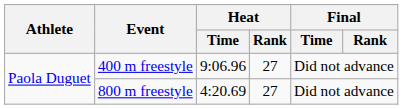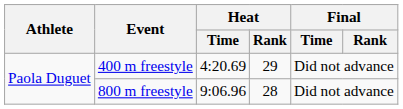400 m freestyle | Heat / Time: 9:06.96 -> 4:20.69
400 m freestyle | Heat / Rank: 27 -> 29
800 m freestyle | Heat / Time: 4:20.69 -> 9:06.96
800 m freestyle | Heat / Rank: 27 -> 28
